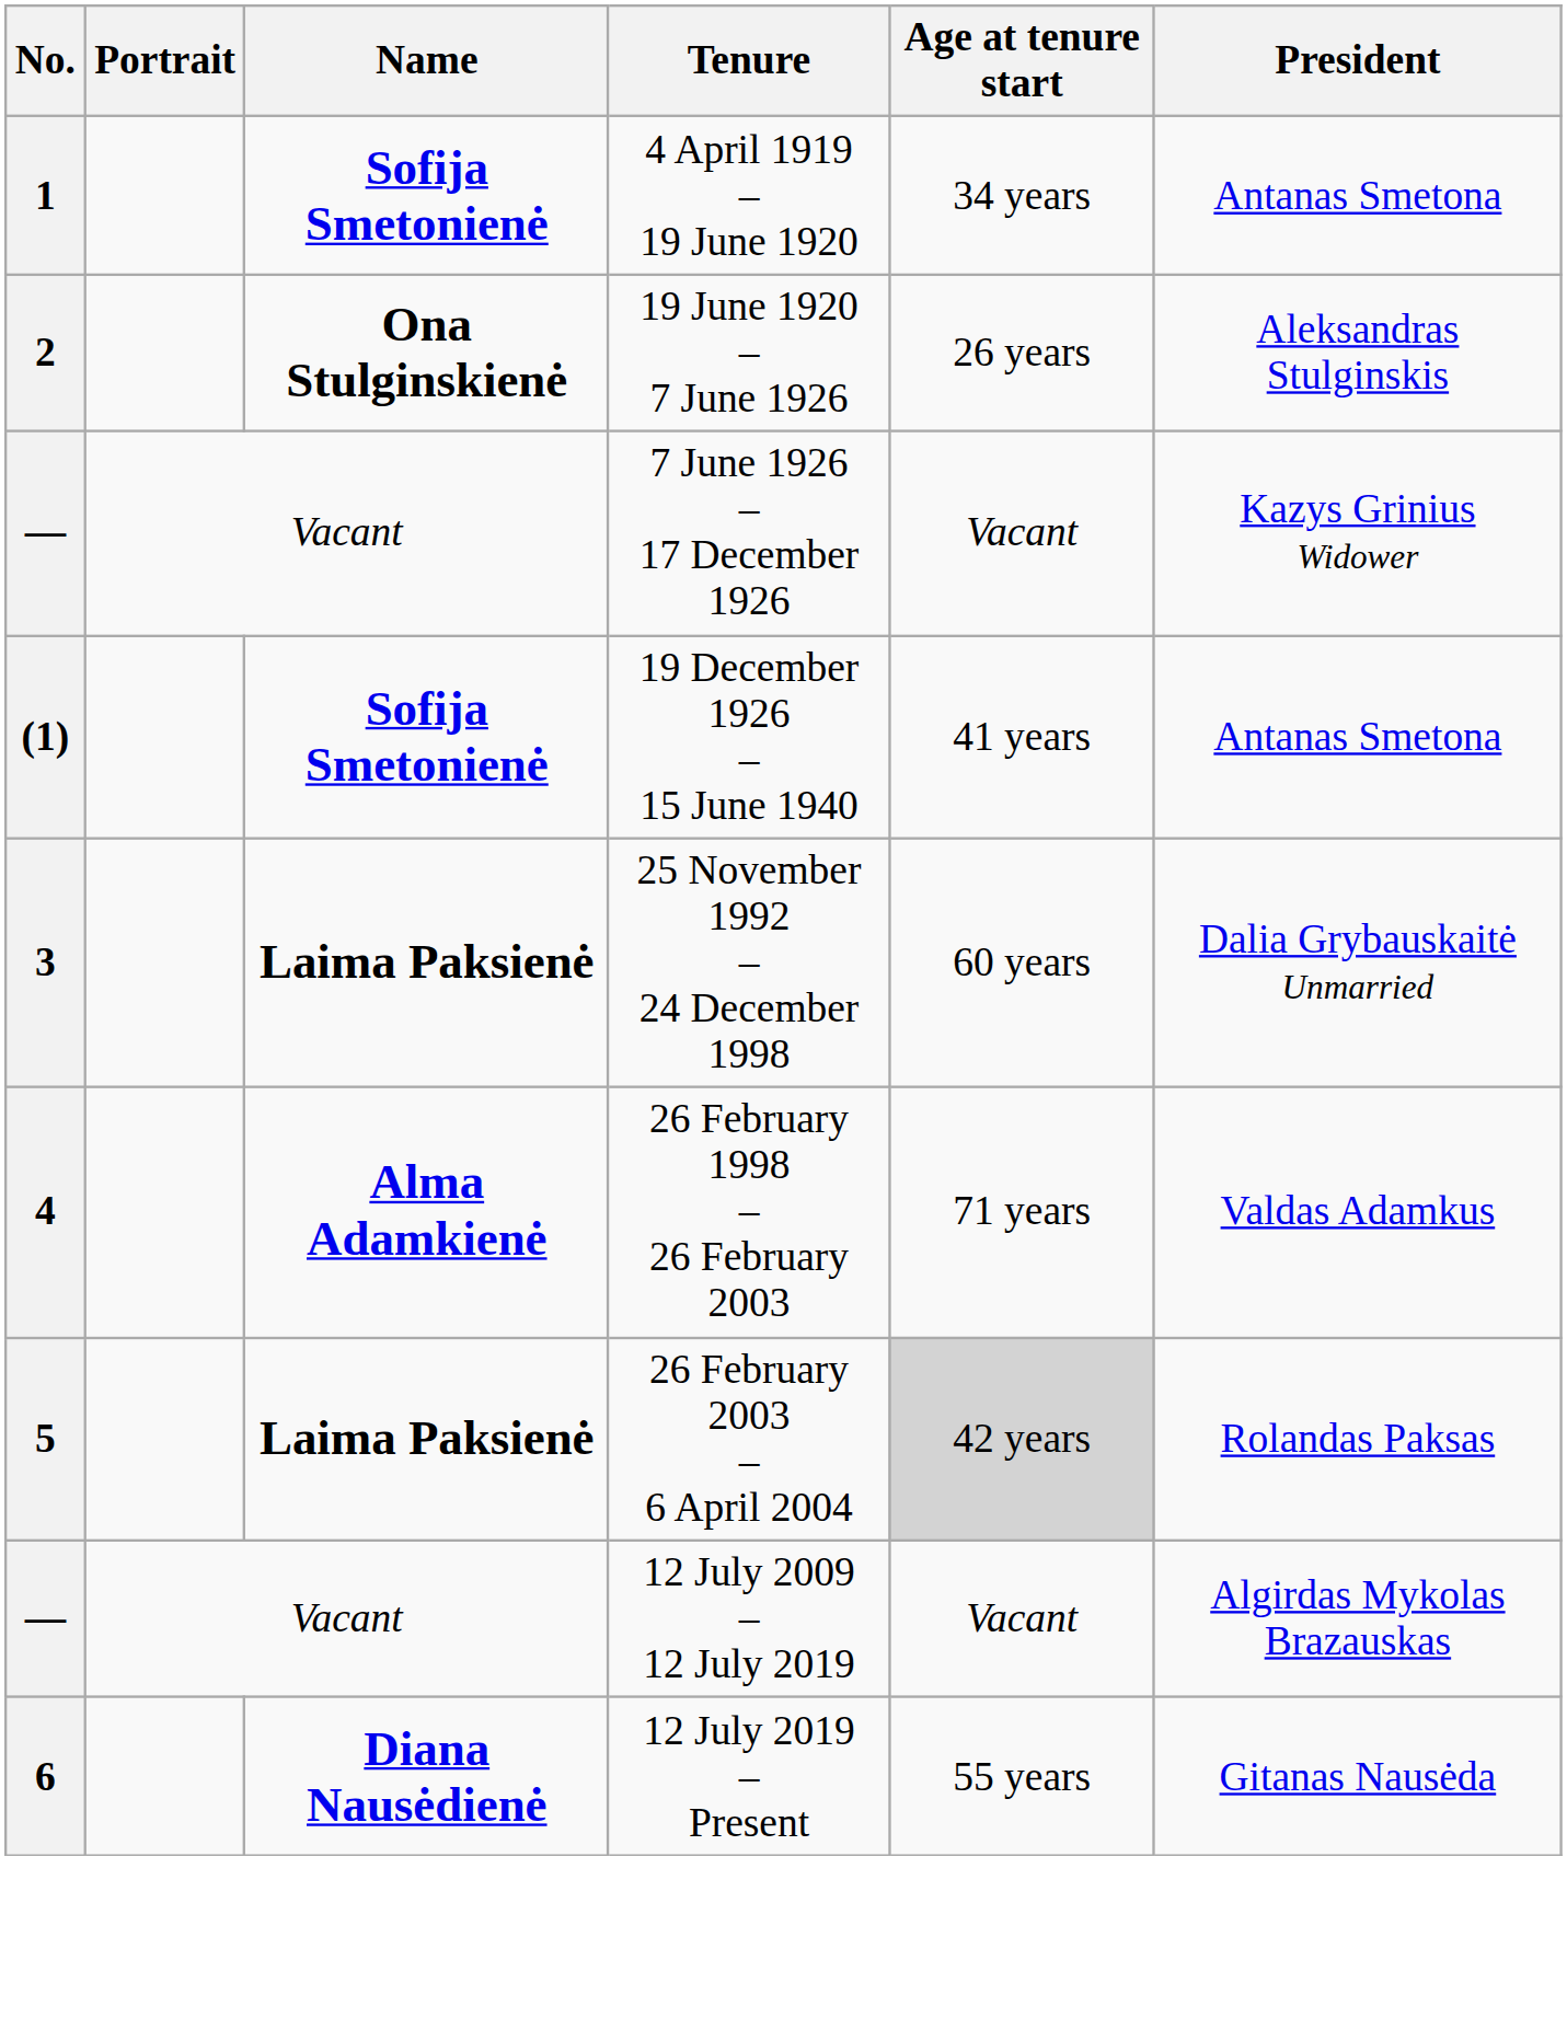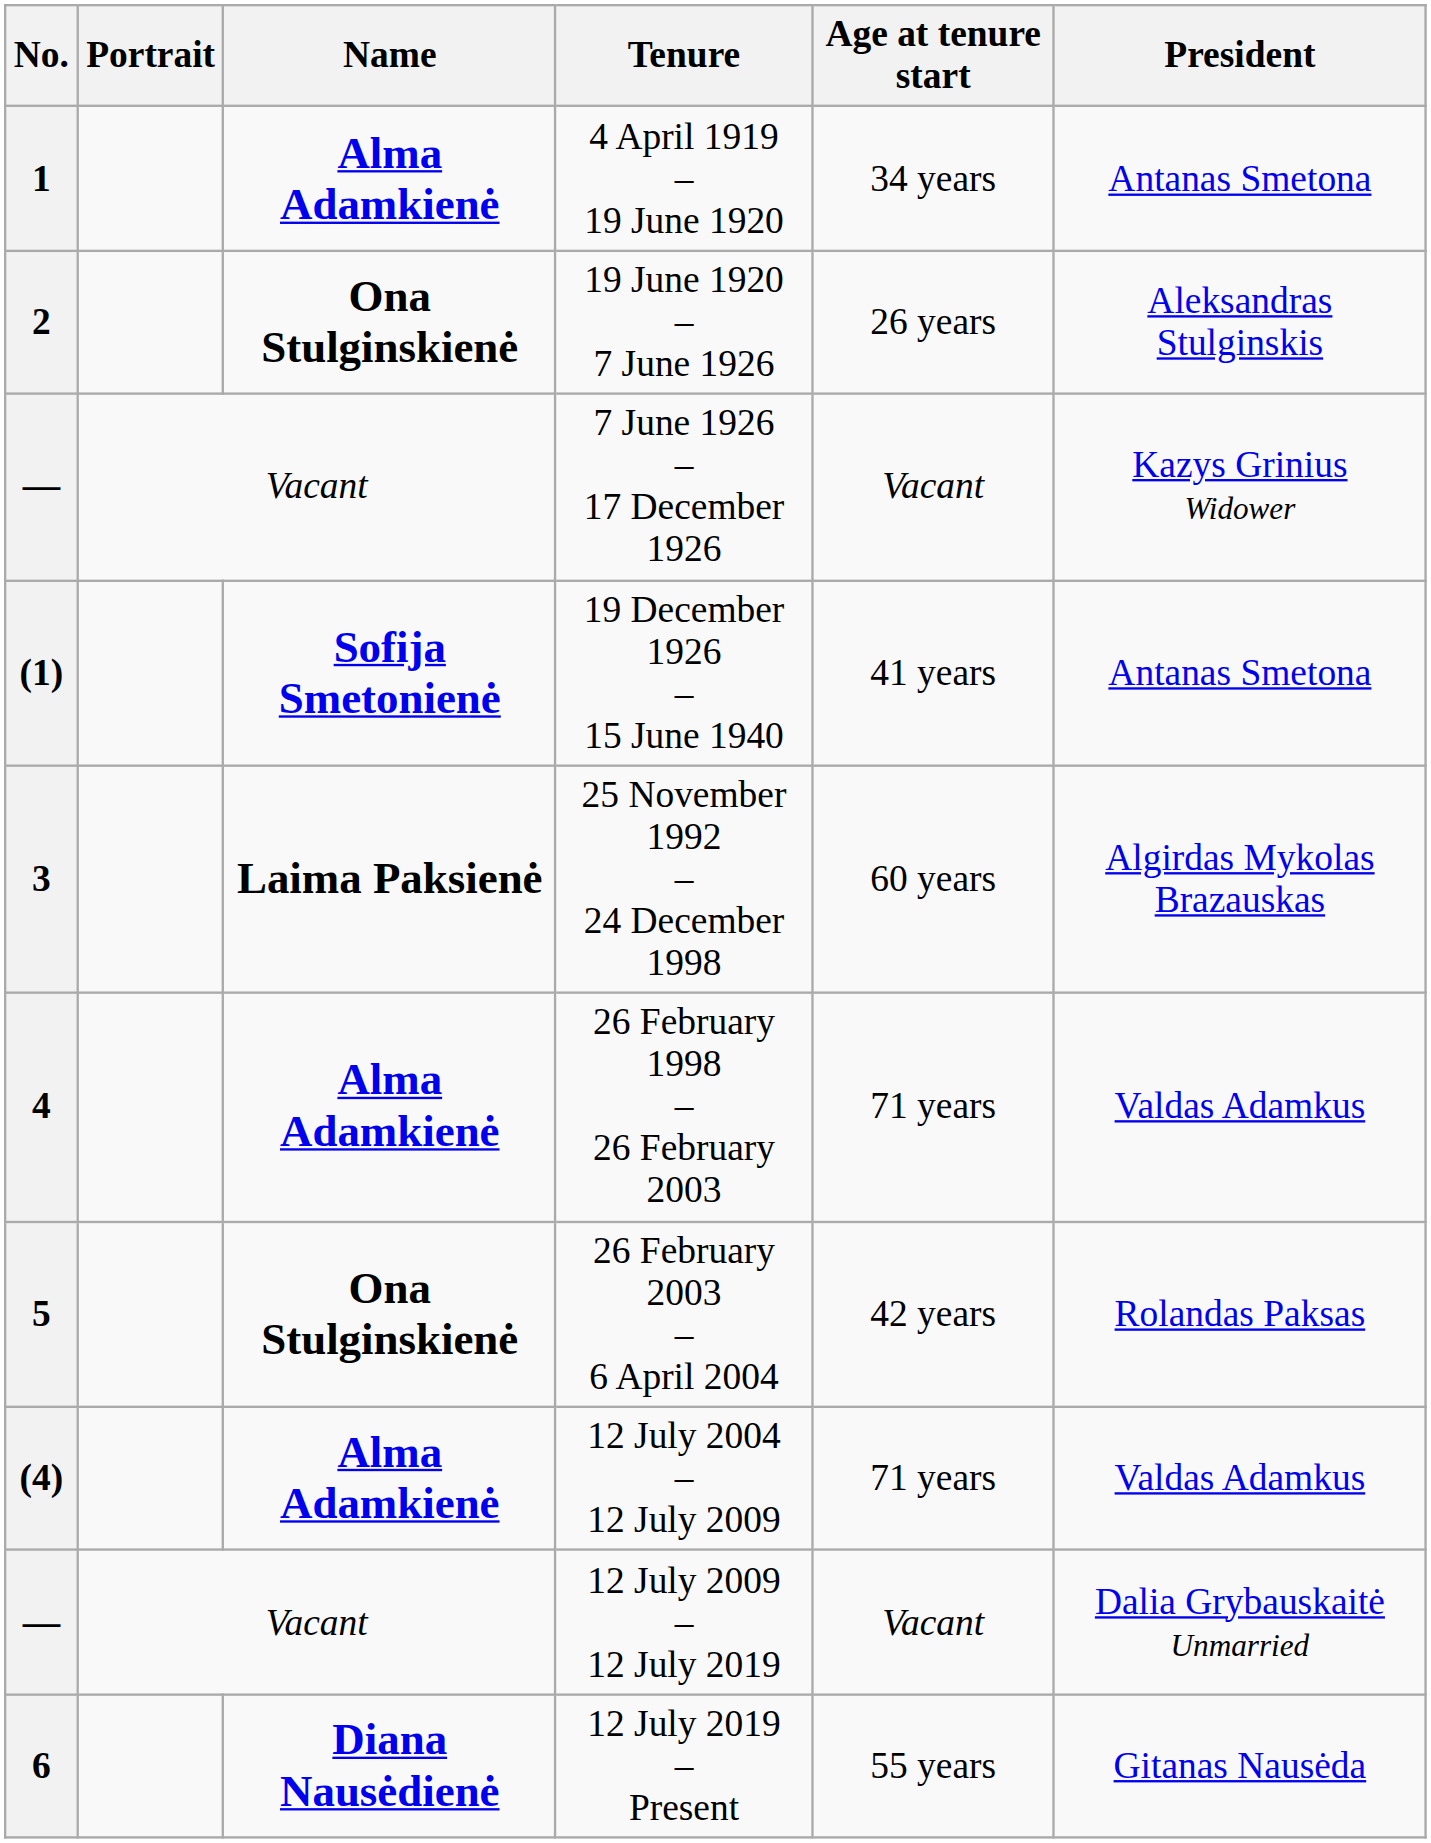1 | Name: Sofija Smetonienė -> Alma Adamkienė
3 | President: Dalia Grybauskaitė Unmarried -> Algirdas Mykolas Brazauskas
5 | Name: Laima Paksienė -> Ona Stulginskienė
5 | Age at tenure start: lightgrey background -> no background
+ row: (4) | Alma Adamkienė | 12 July 2004 – 12 July 2009 | 71 years | Valdas Adamkus
— / 12 July 2009 – 12 July 2019 | President: Algirdas Mykolas Brazauskas -> Dalia Grybauskaitė Unmarried
